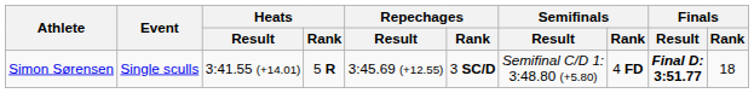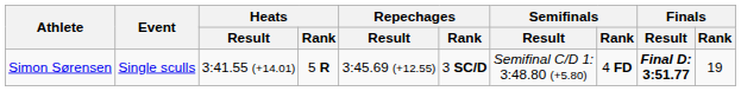Simon Sørensen | Finals / Rank: 18 -> 19
